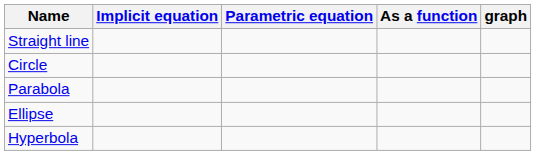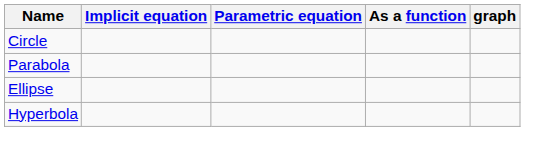- row: Straight line
